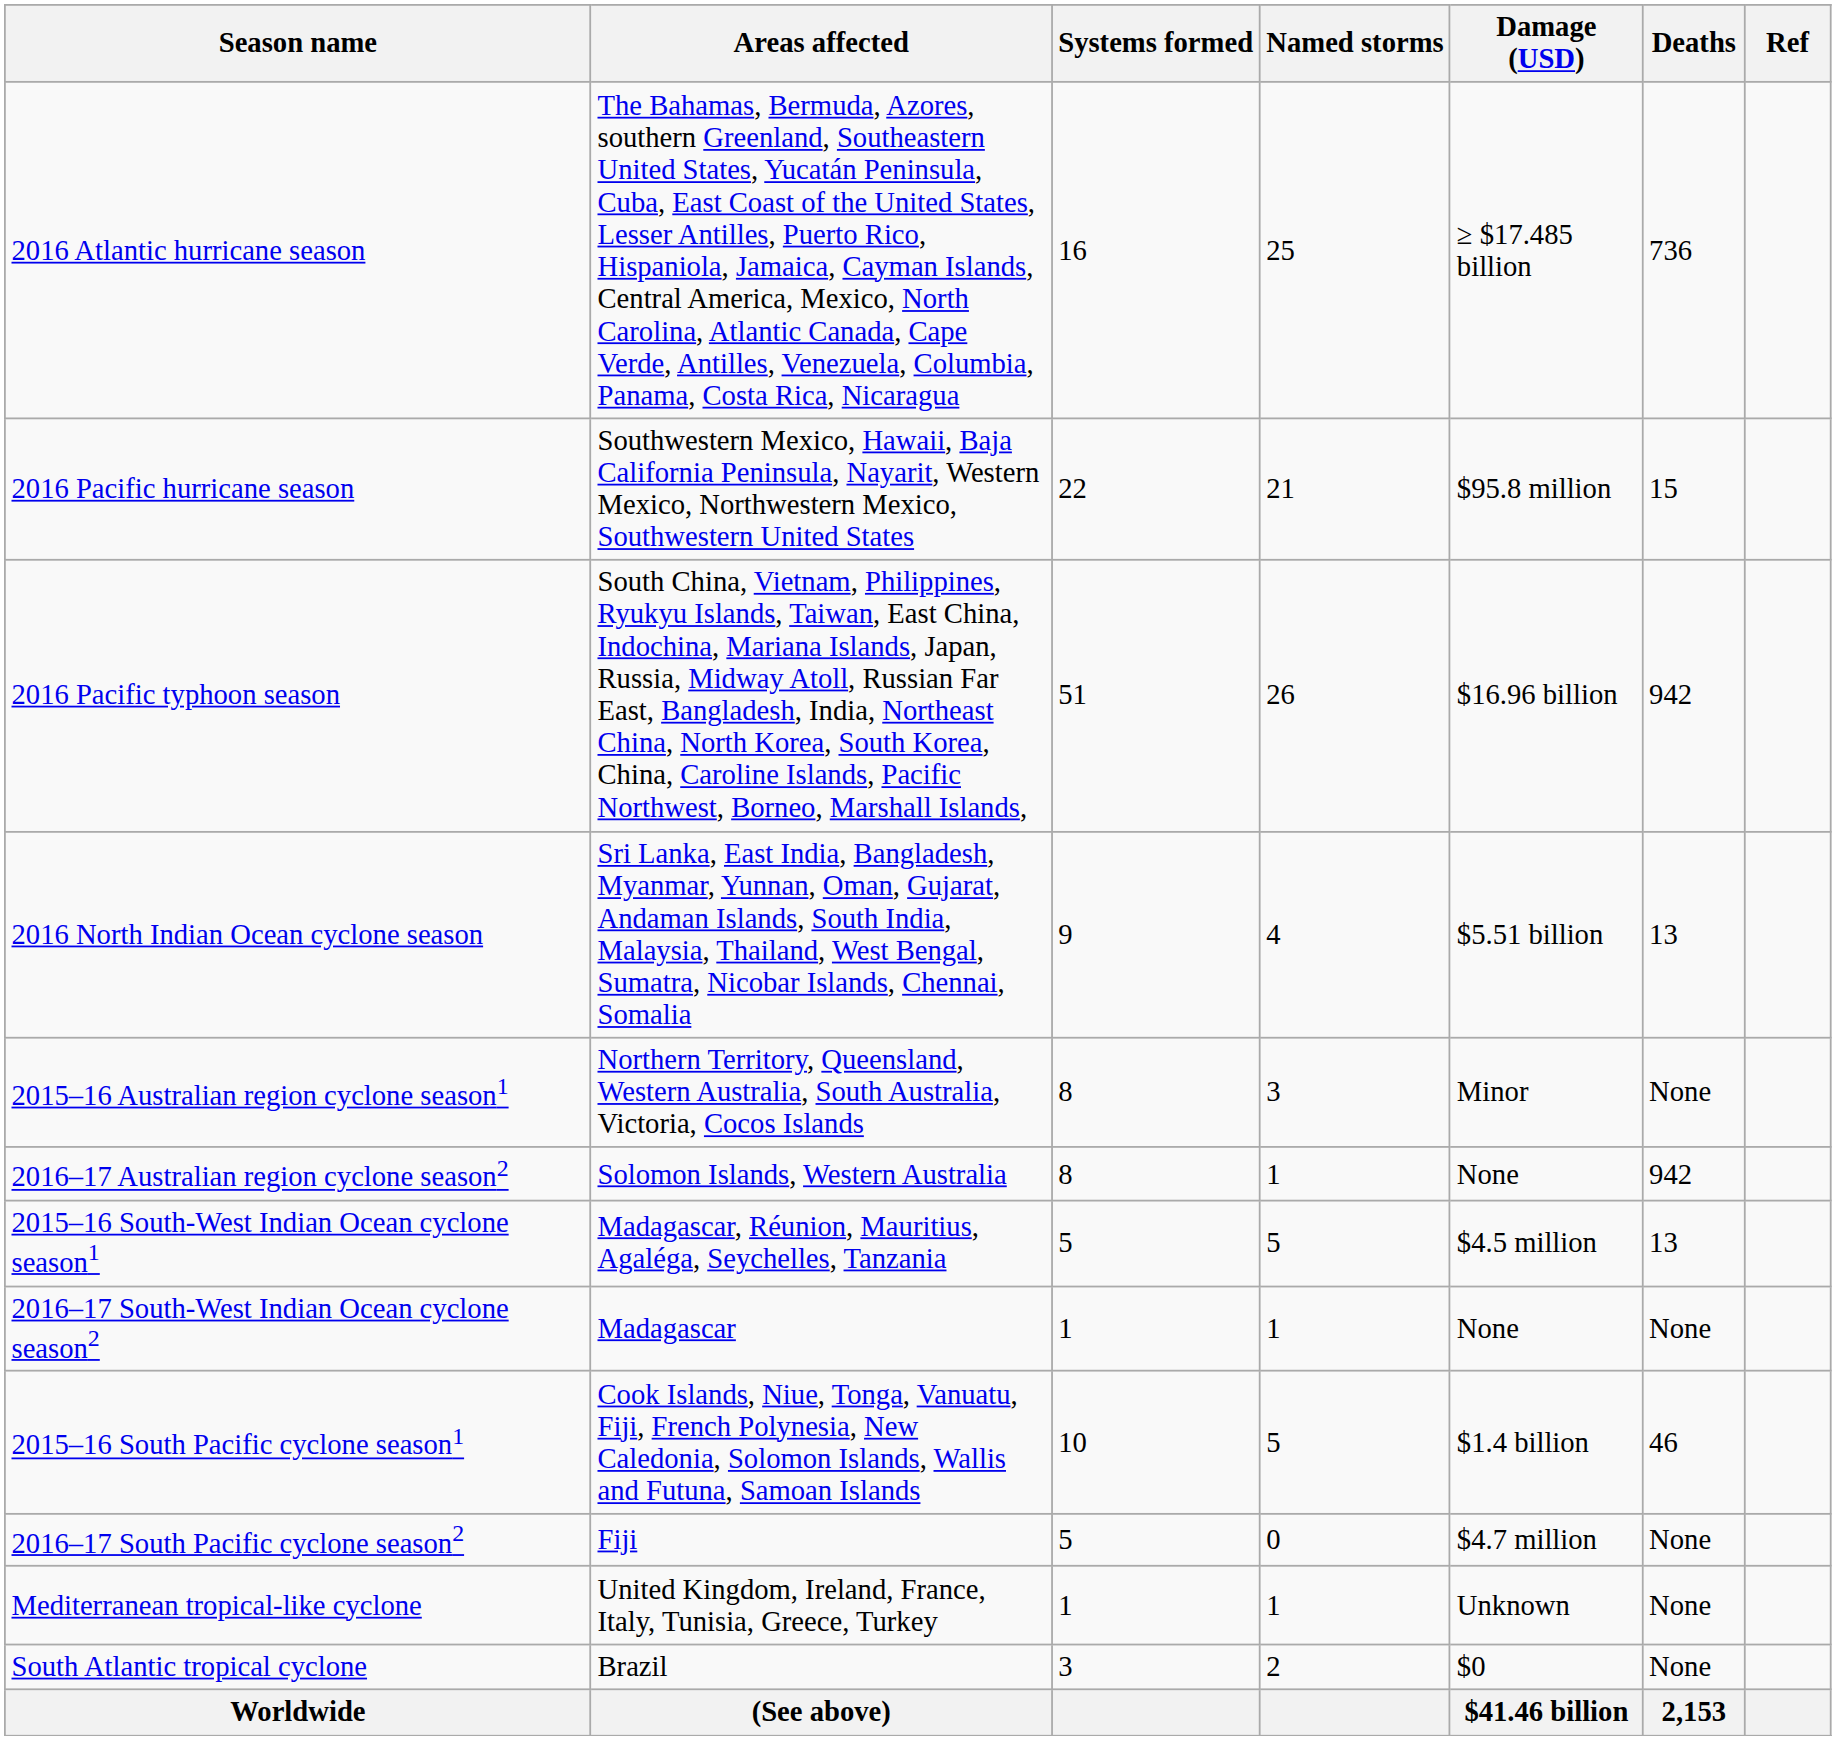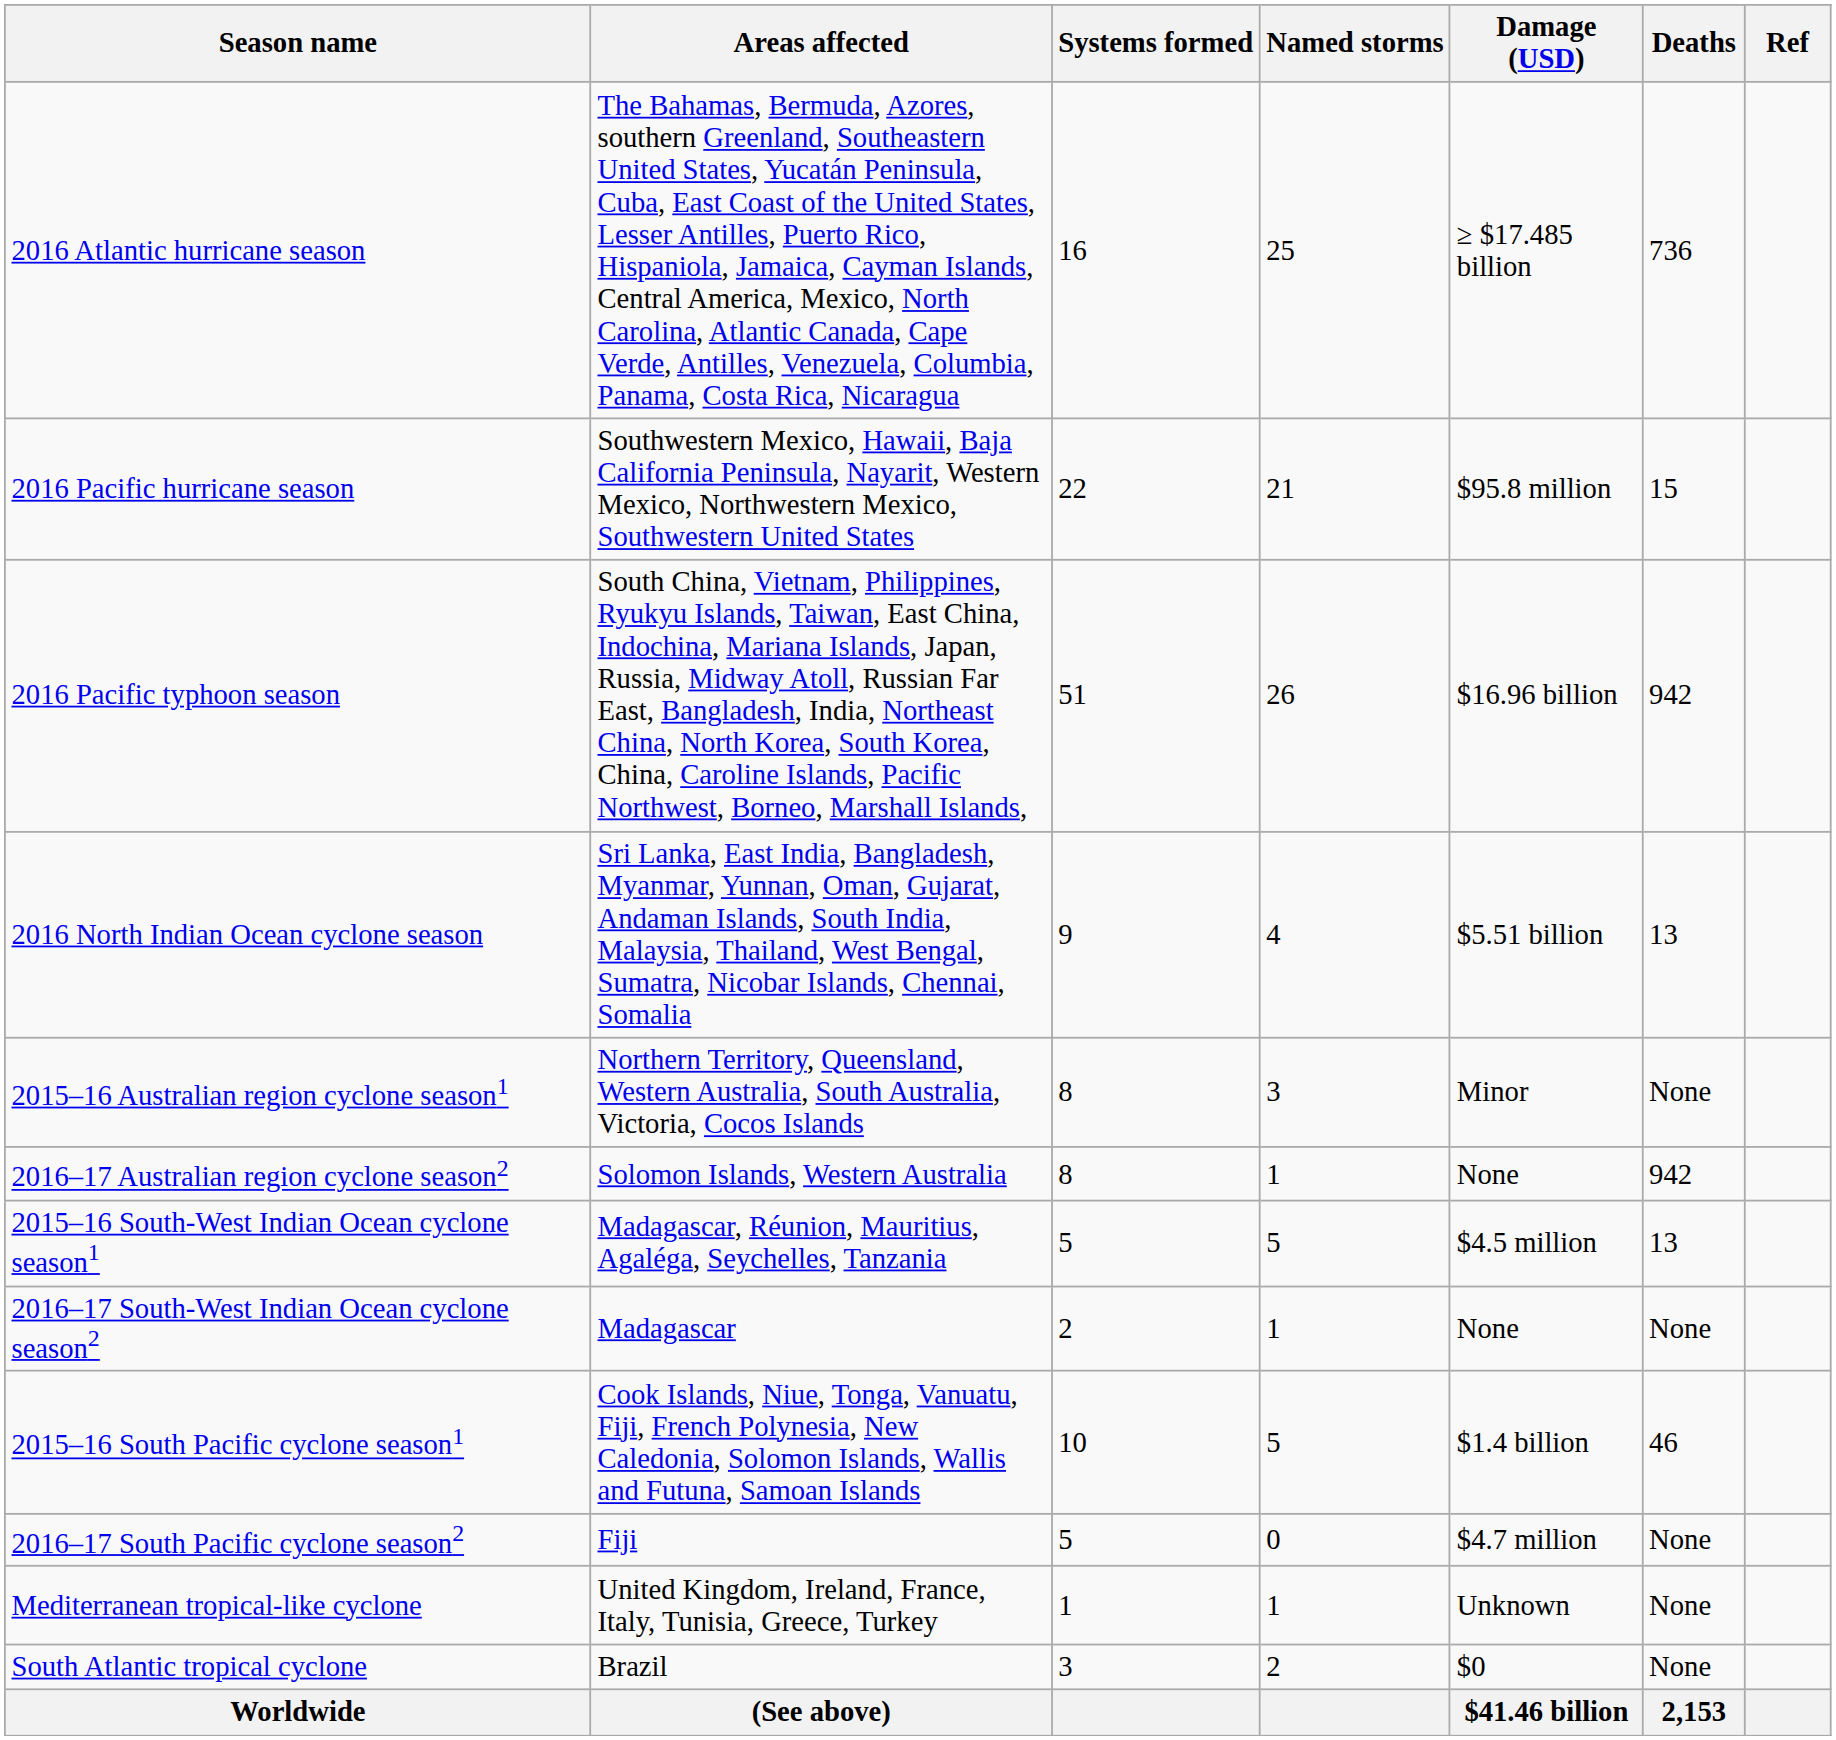2016–17 South-West Indian Ocean cyclone season2 | Systems formed: 1 -> 2
